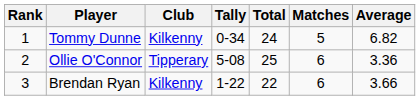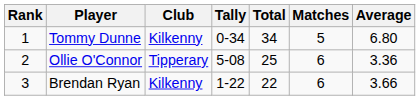Tommy Dunne | Total: 24 -> 34
Tommy Dunne | Average: 6.82 -> 6.80
